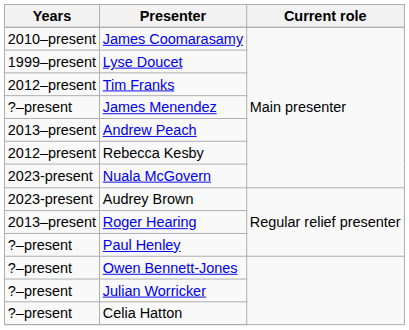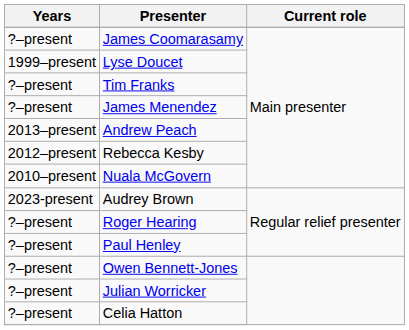James Coomarasamy | Years: 2010–present -> ?–present
Tim Franks | Years: 2012–present -> ?–present
Nuala McGovern | Years: 2023-present -> 2010–present
Roger Hearing | Years: 2013–present -> ?–present
